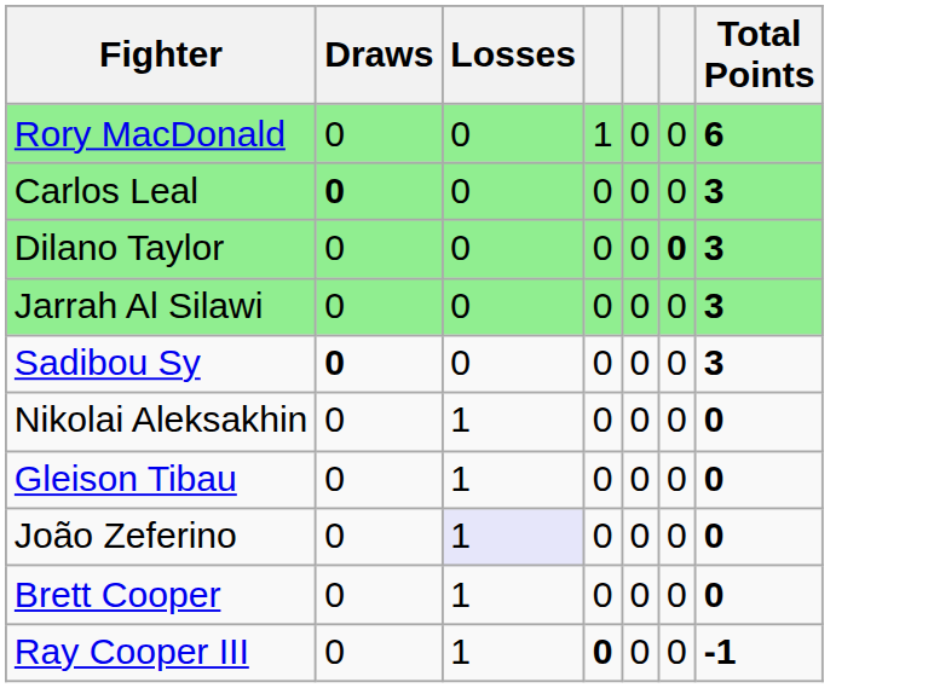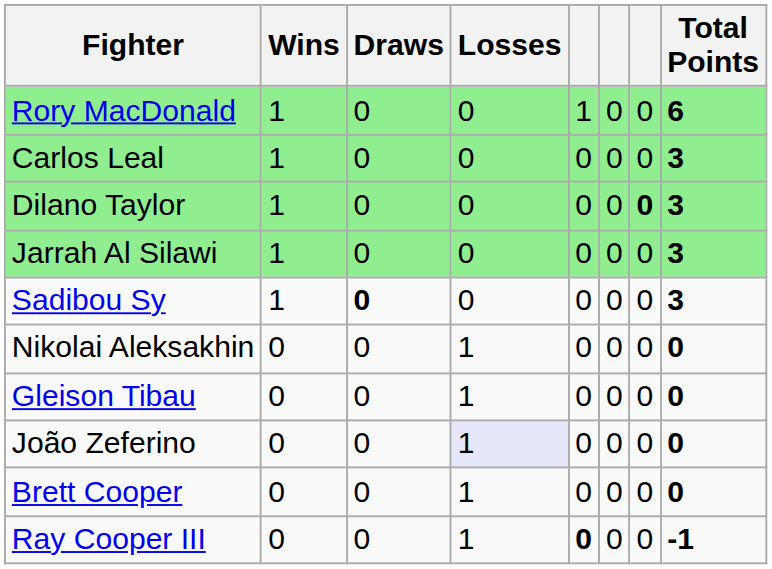+ column: Wins | 1 | 1 | 1 | 1 | 1 | 0 | 0 | 0 | 0 | 0
Carlos Leal | Draws: bold -> normal
